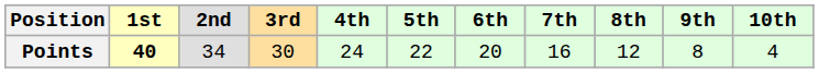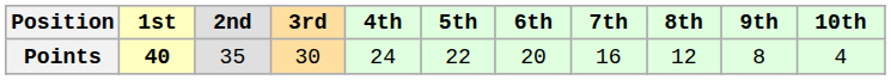Points | 2nd: 34 -> 35
